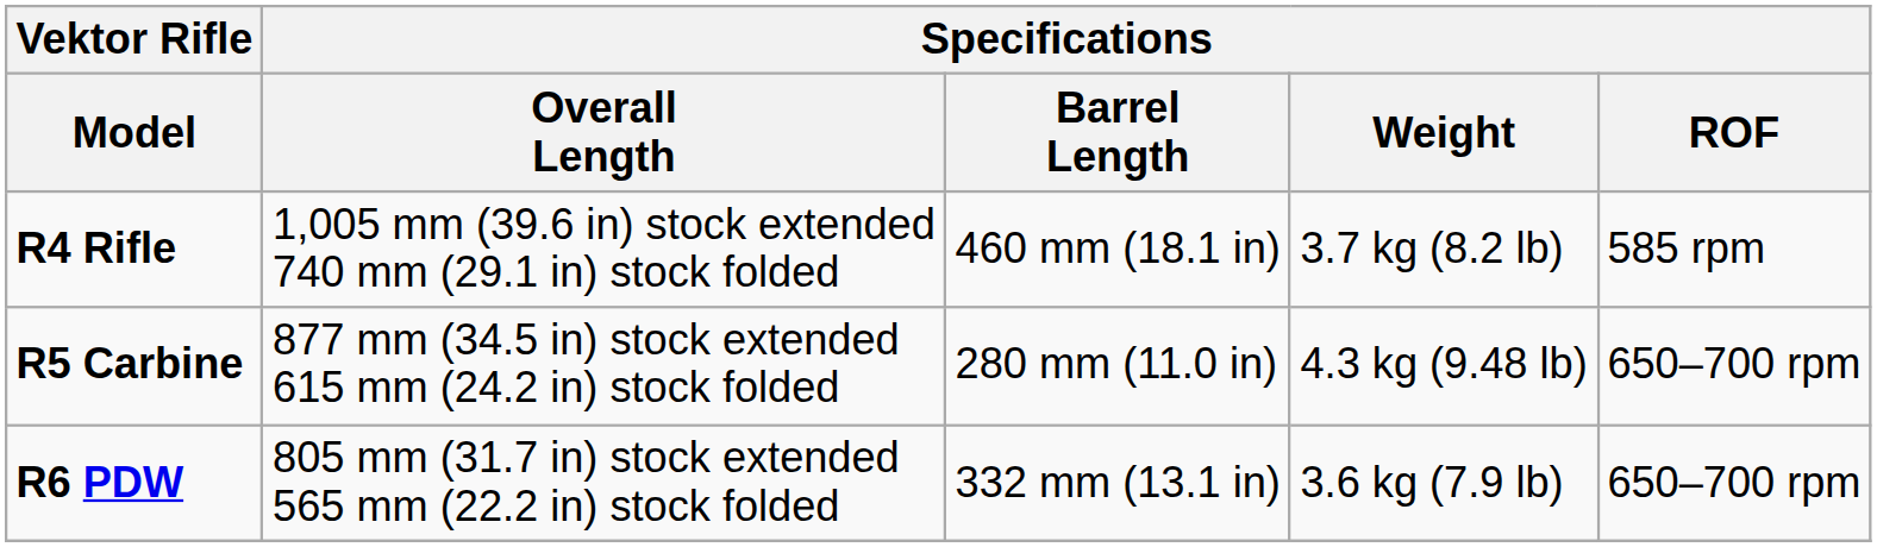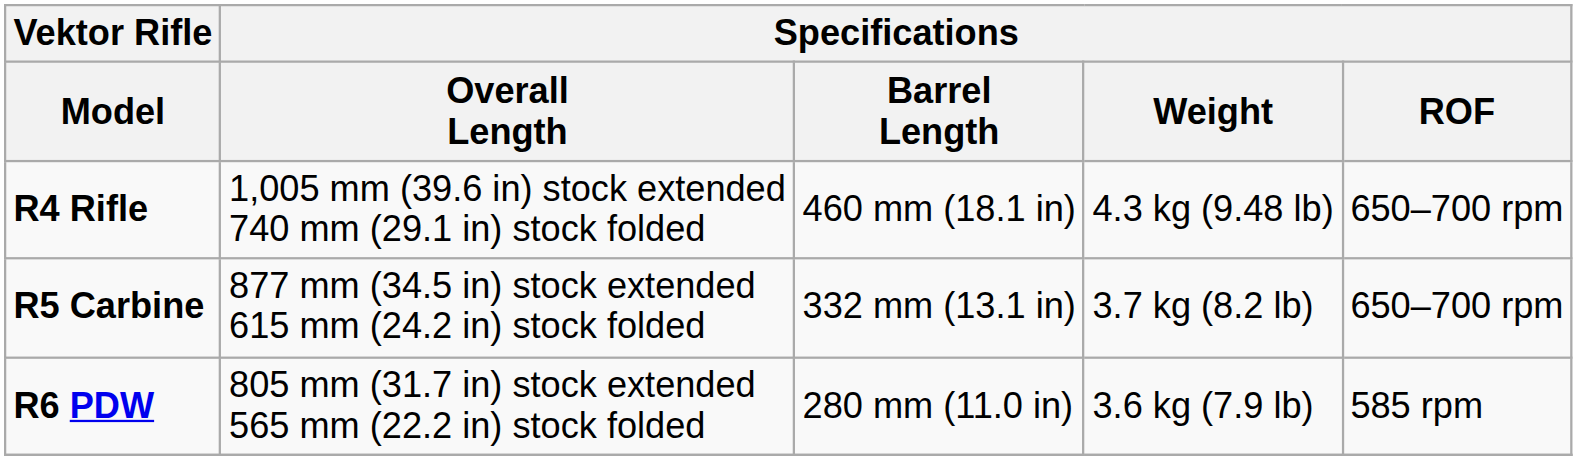R4 Rifle | Specifications / Weight: 3.7 kg (8.2 lb) -> 4.3 kg (9.48 lb)
R4 Rifle | Specifications / ROF: 585 rpm -> 650–700 rpm
R5 Carbine | Specifications / Barrel Length: 280 mm (11.0 in) -> 332 mm (13.1 in)
R5 Carbine | Specifications / Weight: 4.3 kg (9.48 lb) -> 3.7 kg (8.2 lb)
R6 PDW | Specifications / Barrel Length: 332 mm (13.1 in) -> 280 mm (11.0 in)
R6 PDW | Specifications / ROF: 650–700 rpm -> 585 rpm
